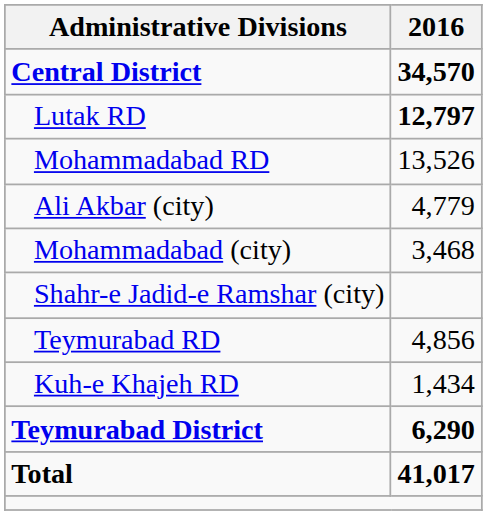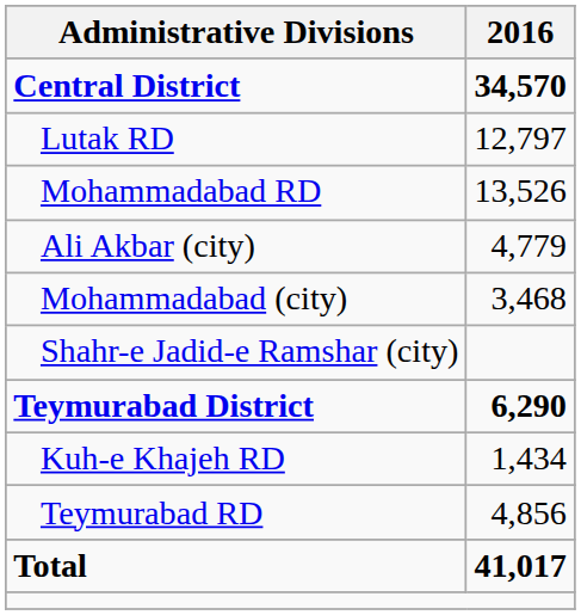Lutak RD | 2016: bold -> normal
rows swapped: Teymurabad District <-> Teymurabad RD
